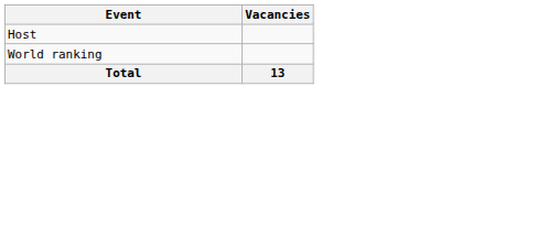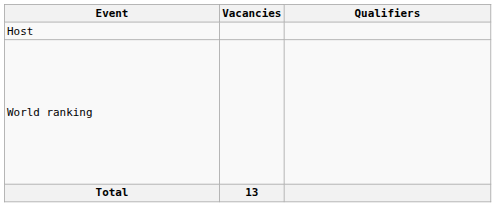+ column: Qualifiers
